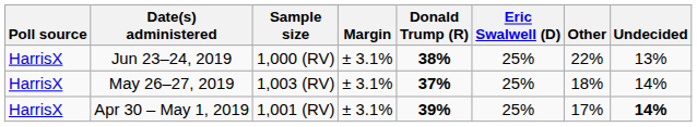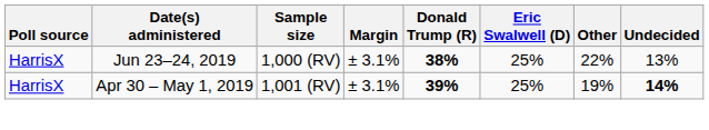- row: HarrisX | May 26–27, 2019 | 1,003 (RV) | ± 3.1% | 37% | 25% | 18% | 14%
Apr 30 – May 1, 2019 | Other: 17% -> 19%
